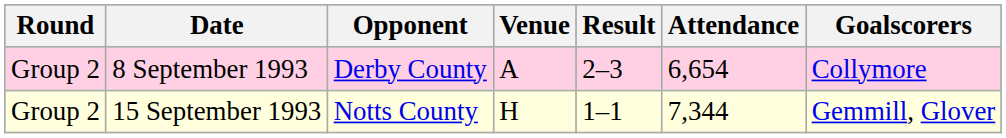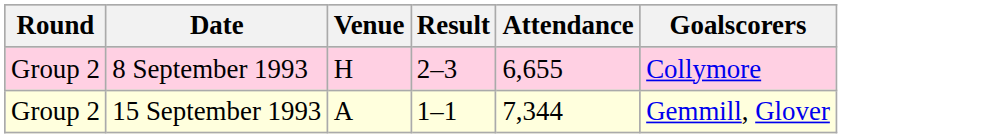- column: Opponent | Derby County | Notts County
8 September 1993 | Venue: A -> H
8 September 1993 | Attendance: 6,654 -> 6,655
15 September 1993 | Venue: H -> A
